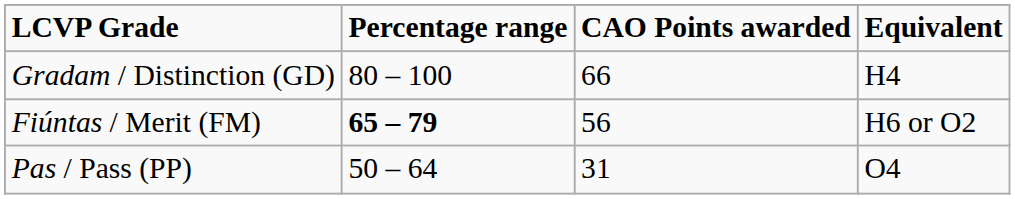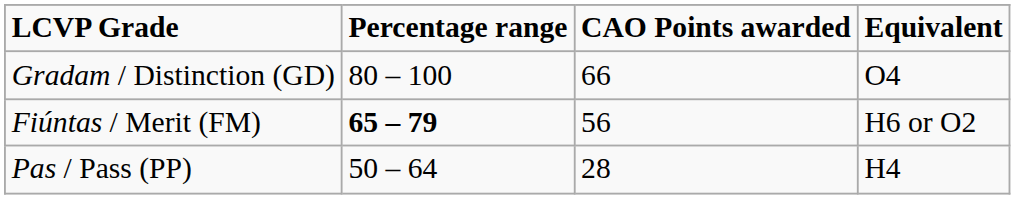Gradam / Distinction (GD) | Equivalent: H4 -> O4
Pas / Pass (PP) | CAO Points awarded: 31 -> 28
Pas / Pass (PP) | Equivalent: O4 -> H4
